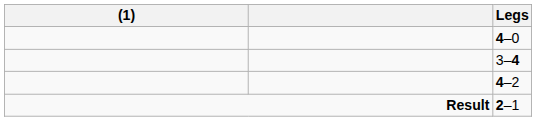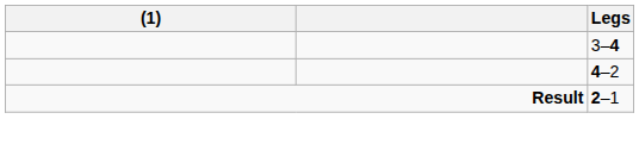- row: 4–0
